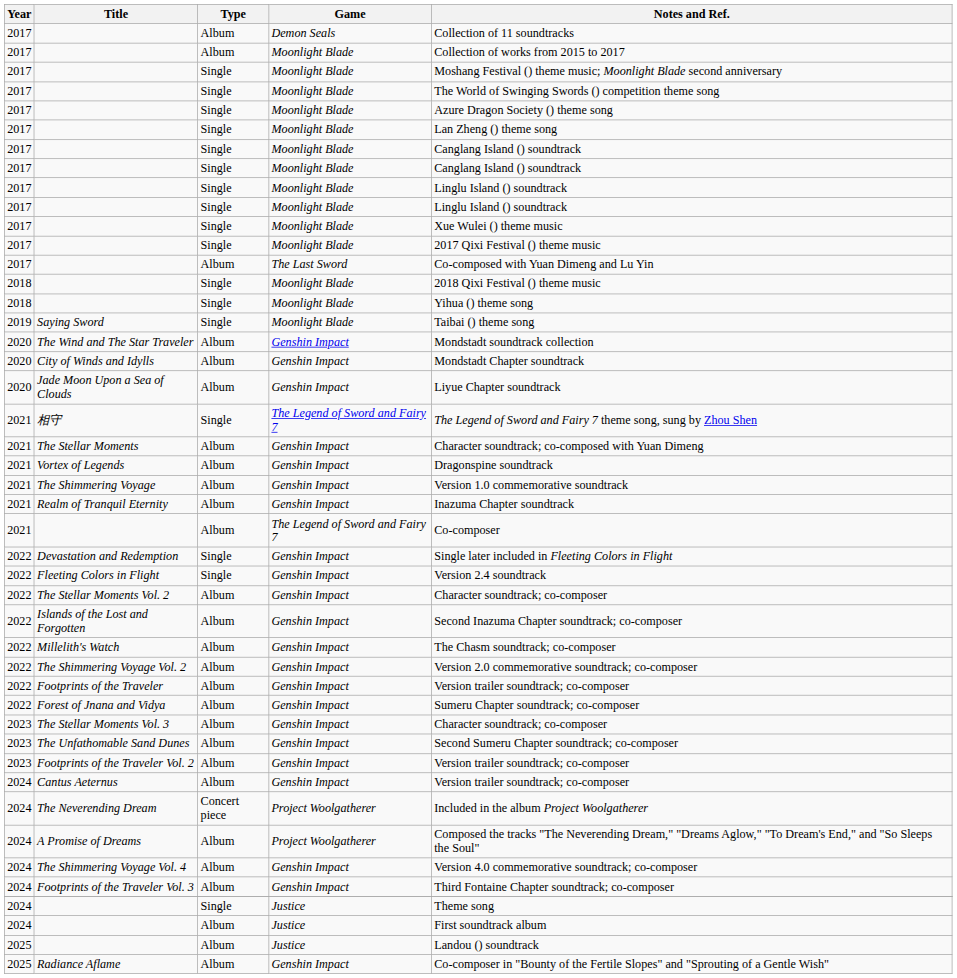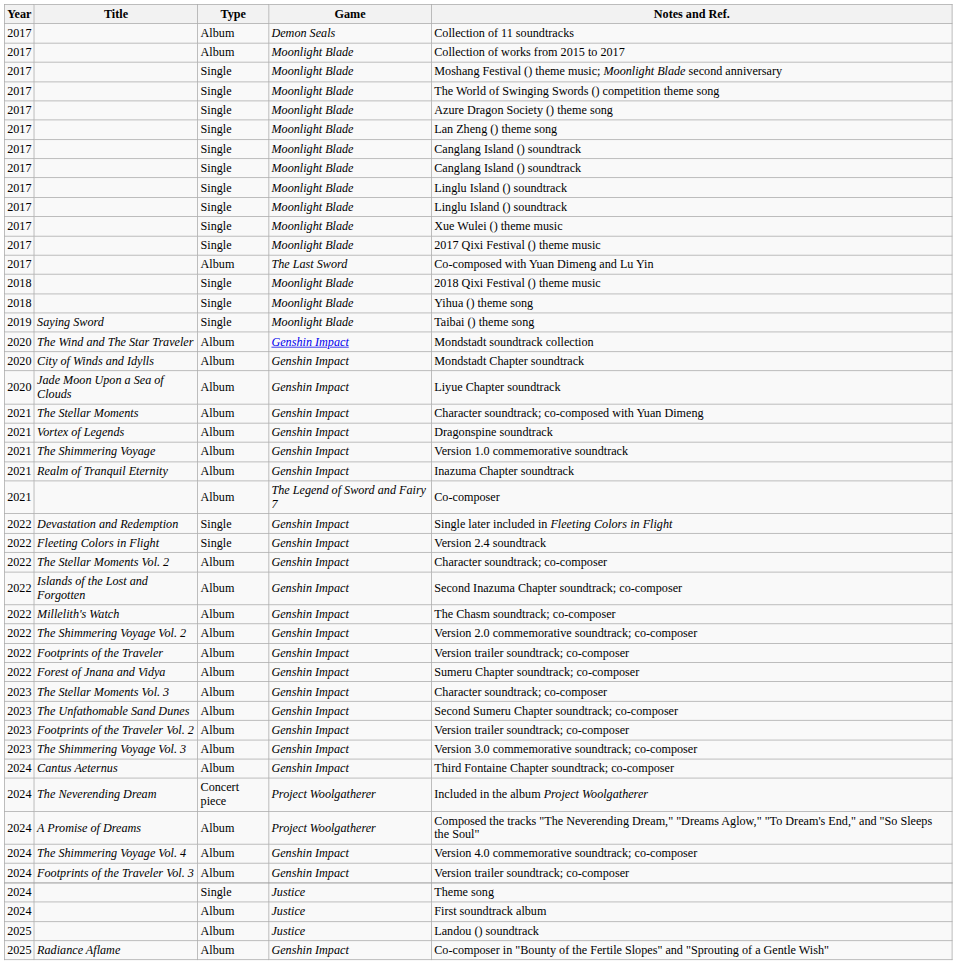- row: 2021 | 相守 | Single | The Legend of Sword and Fairy 7 | The Legend of Sword and Fairy 7 theme song, sung by Zhou Shen
+ row: 2023 | The Shimmering Voyage Vol. 3 | Album | Genshin Impact | Version 3.0 commemorative soundtrack; co-composer
Cantus Aeternus | Notes and Ref.: Version trailer soundtrack; co-composer -> Third Fontaine Chapter soundtrack; co-composer
Footprints of the Traveler Vol. 3 | Notes and Ref.: Third Fontaine Chapter soundtrack; co-composer -> Version trailer soundtrack; co-composer
